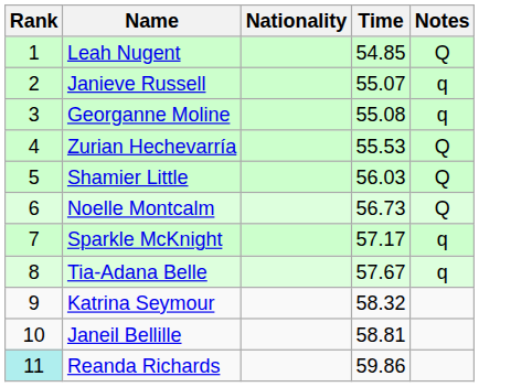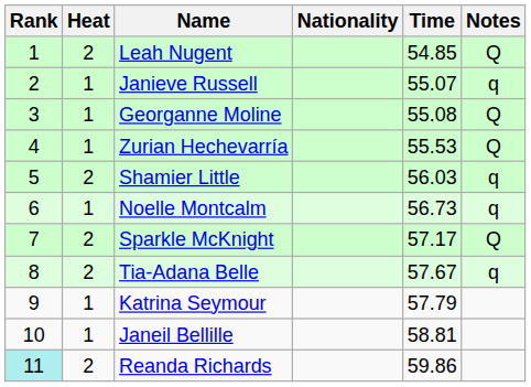+ column: Heat | 2 | 1 | 1 | 1 | 2 | 1 | 2 | 2 | 1 | 1 | 2
Georganne Moline | Notes: q -> Q
Shamier Little | Notes: Q -> q
Noelle Montcalm | Notes: Q -> q
Sparkle McKnight | Notes: q -> Q
Katrina Seymour | Time: 58.32 -> 57.79
